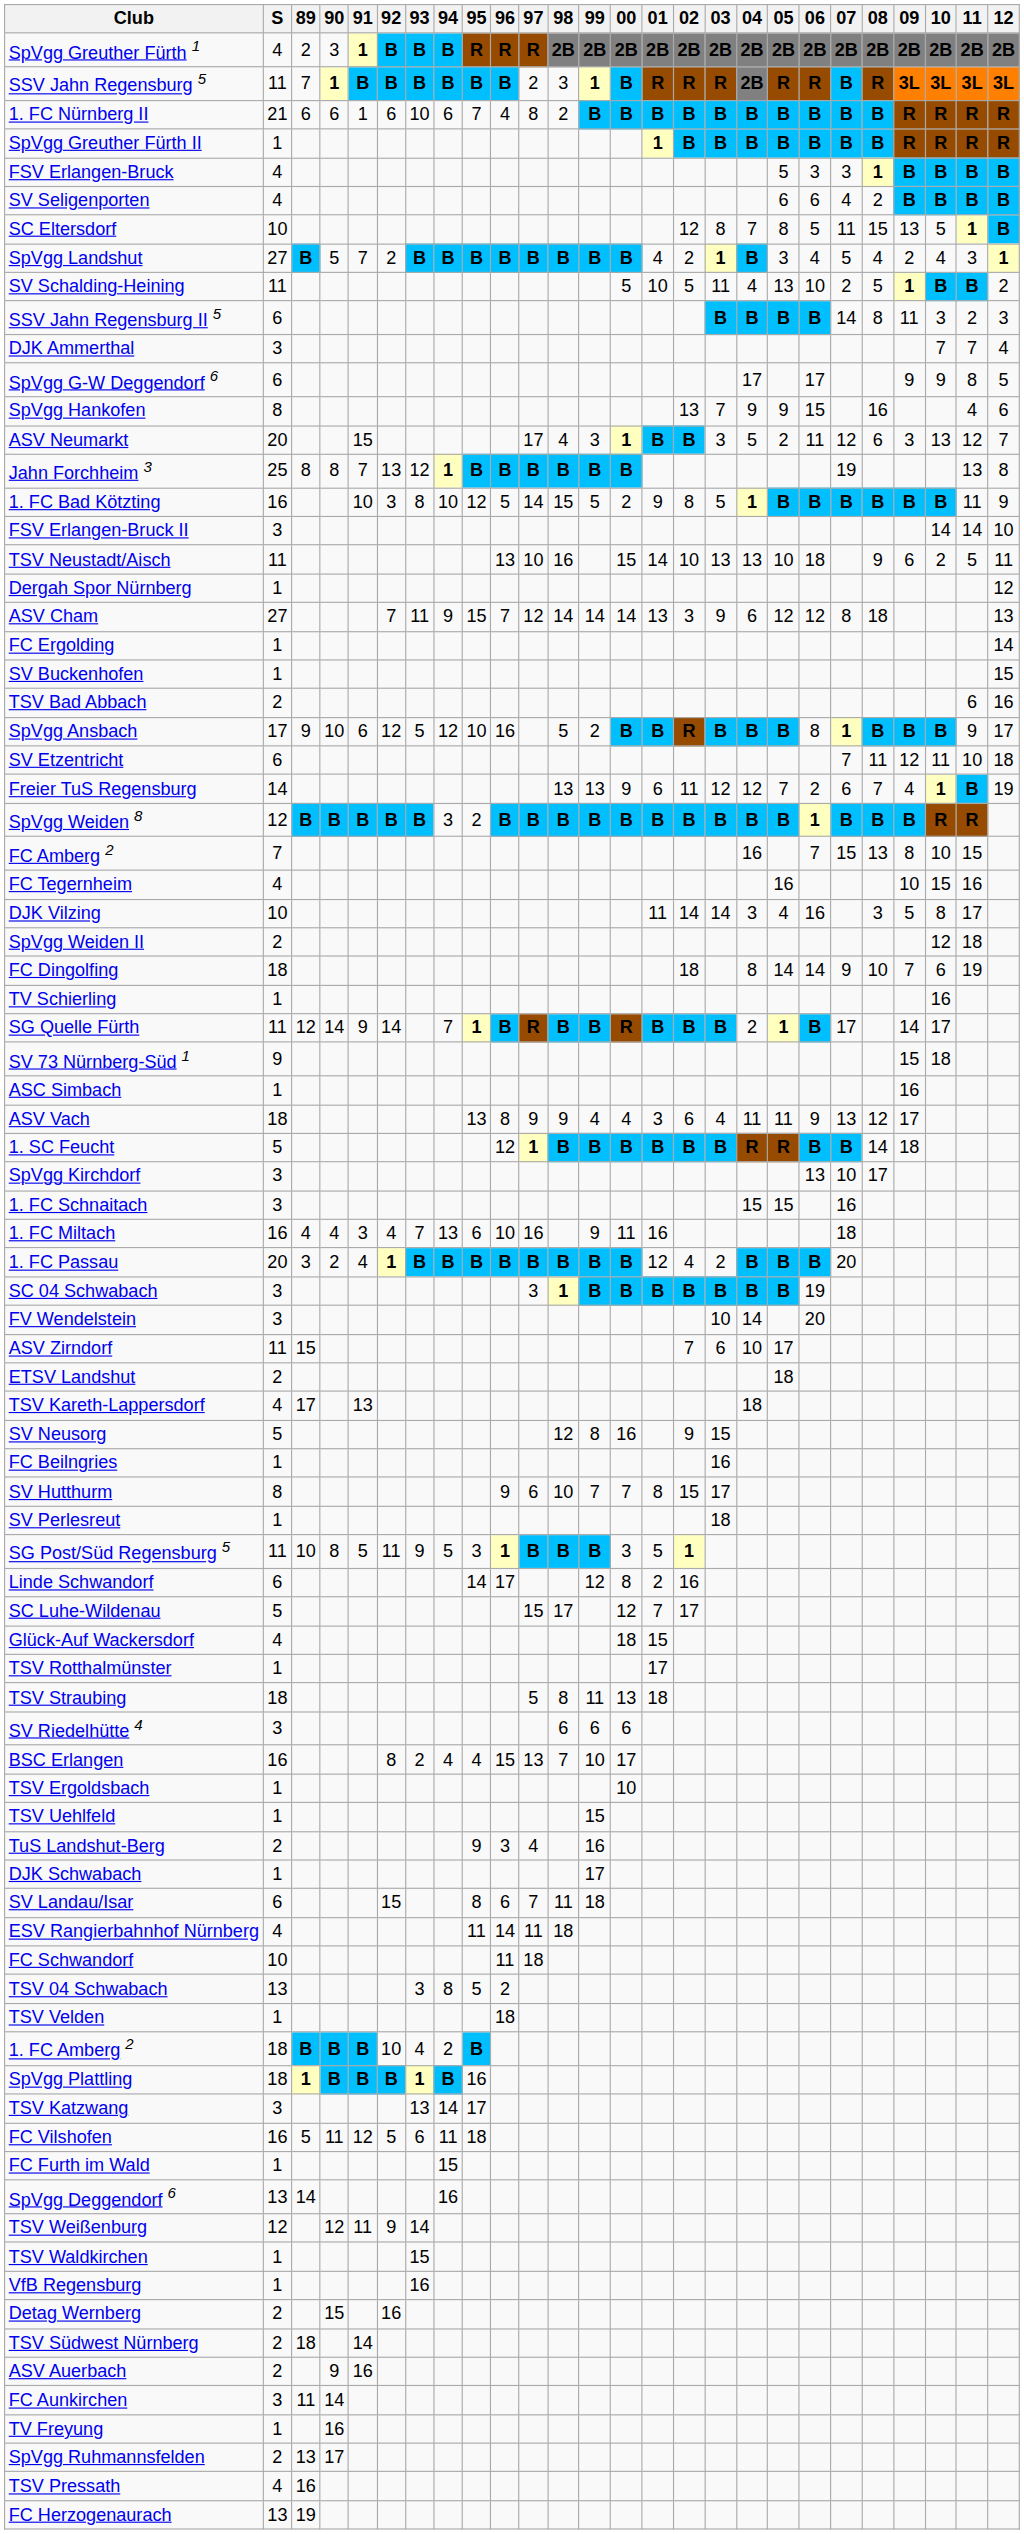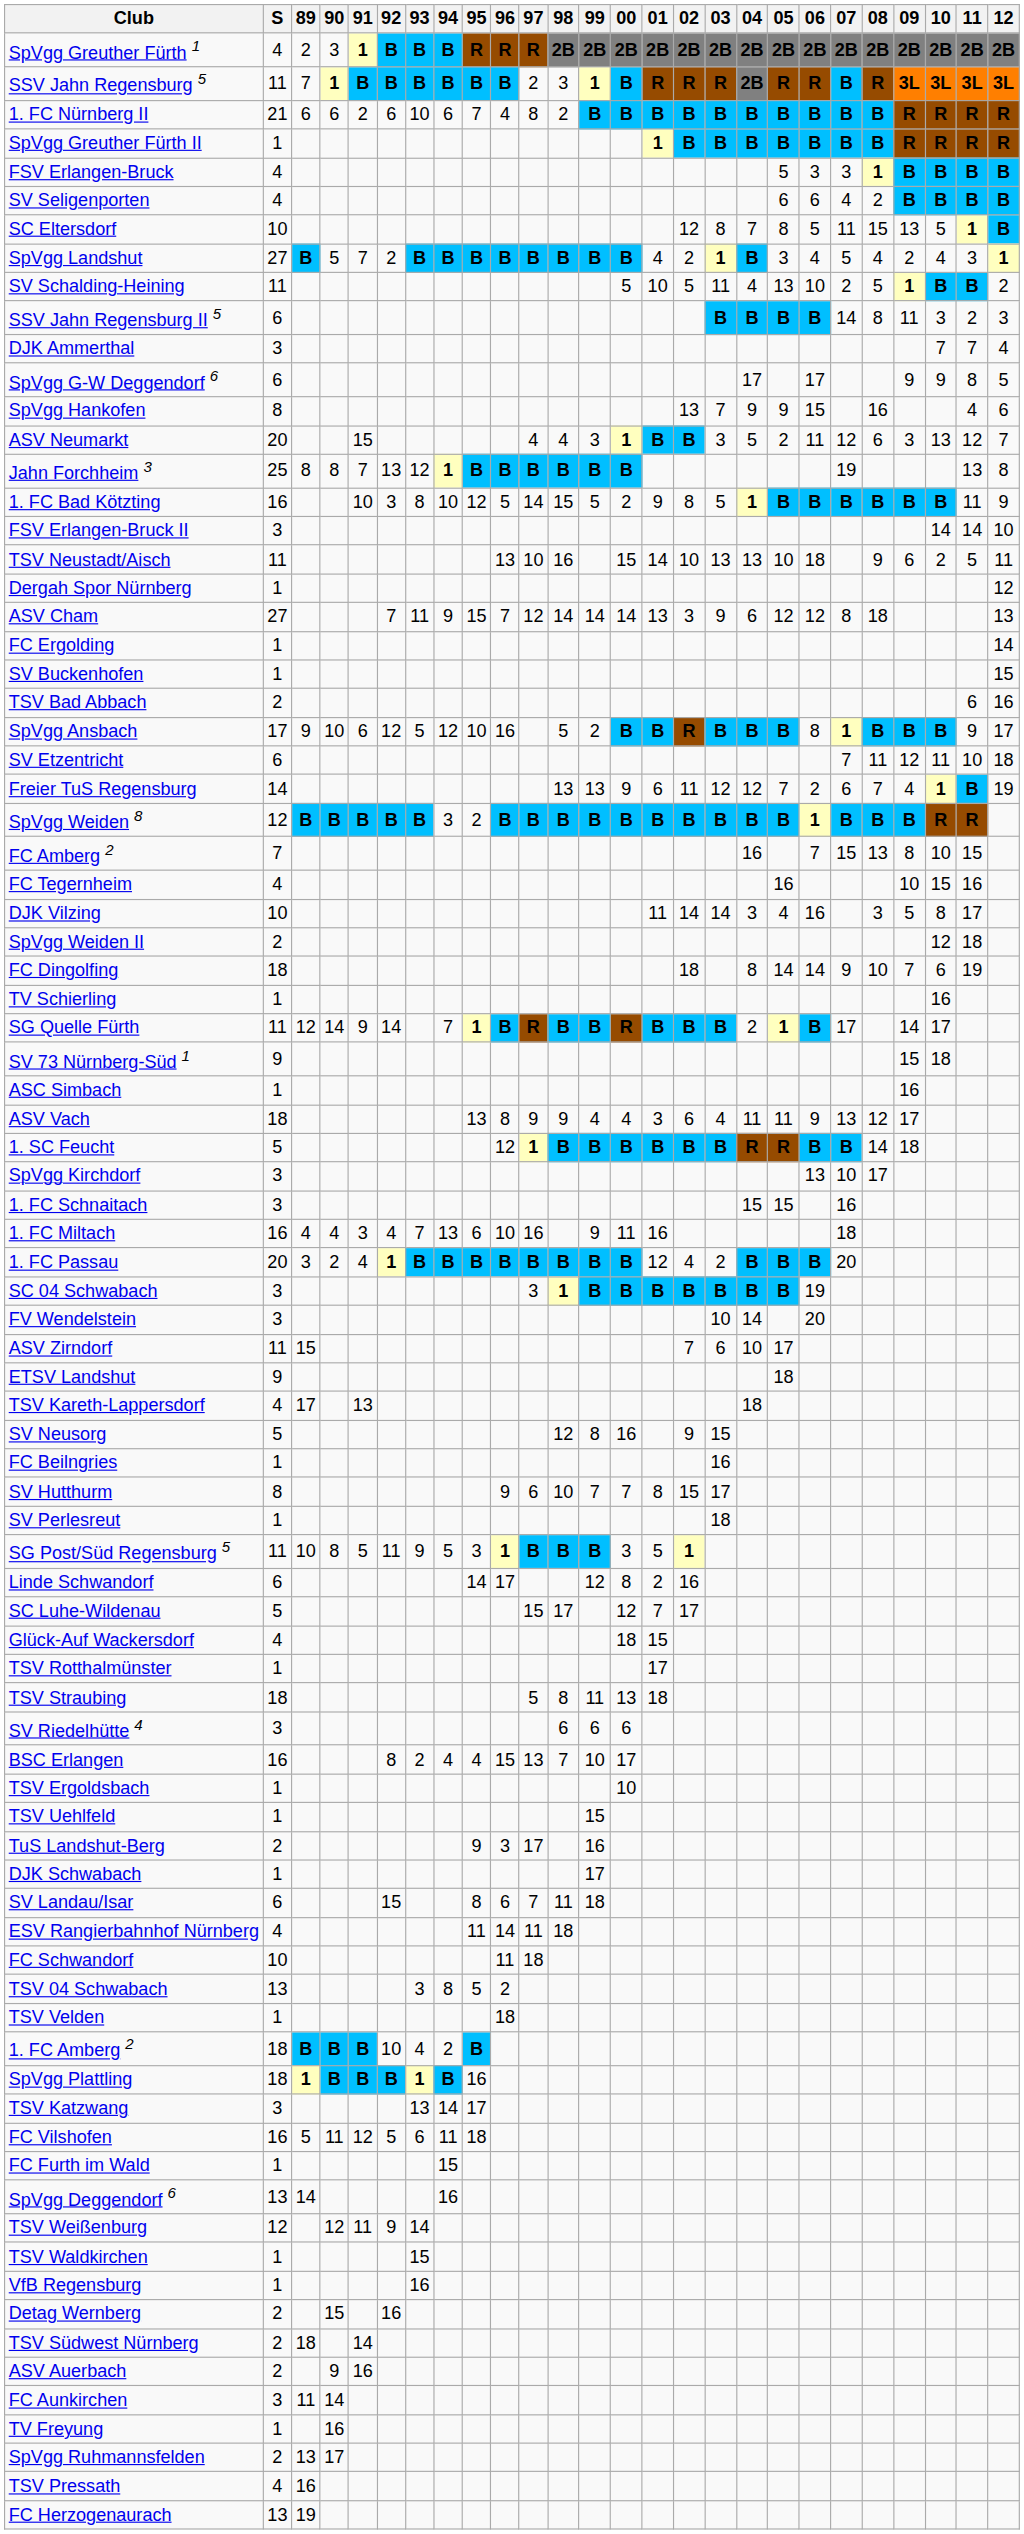1. FC Nürnberg II | 91: 1 -> 2
ASV Neumarkt | 97: 17 -> 4
ETSV Landshut | S: 2 -> 9
TuS Landshut-Berg | 97: 4 -> 17
